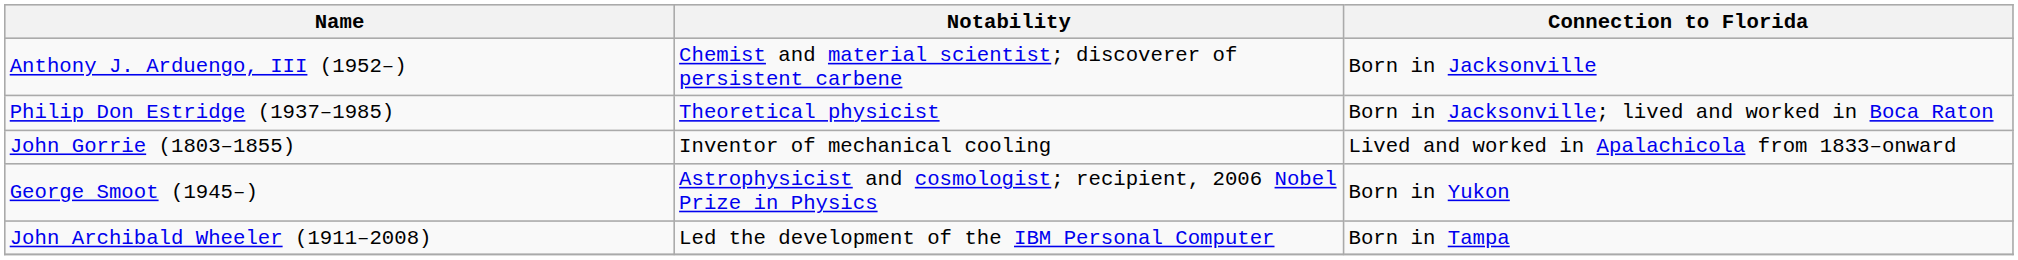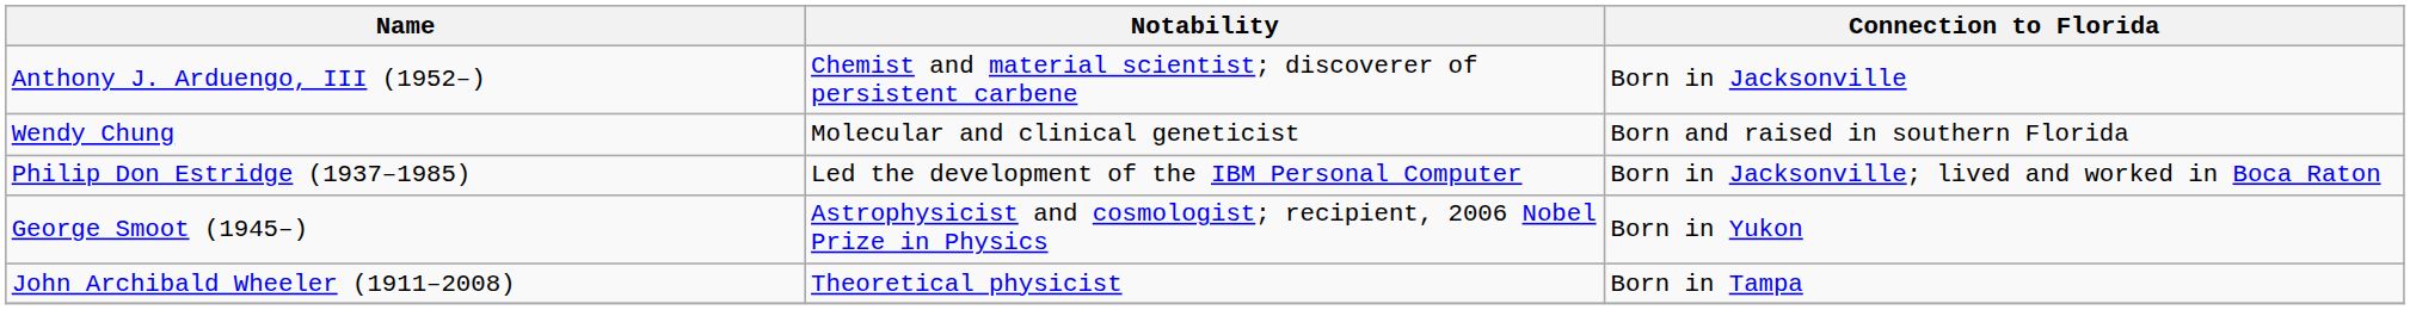+ row: Wendy Chung | Molecular and clinical geneticist | Born and raised in southern Florida
Philip Don Estridge (1937–1985) | Notability: Theoretical physicist -> Led the development of the IBM Personal Computer
- row: John Gorrie (1803–1855) | Inventor of mechanical cooling | Lived and worked in Apalachicola from 1833–onward
John Archibald Wheeler (1911–2008) | Notability: Led the development of the IBM Personal Computer -> Theoretical physicist
